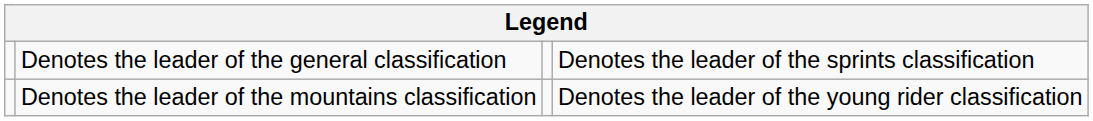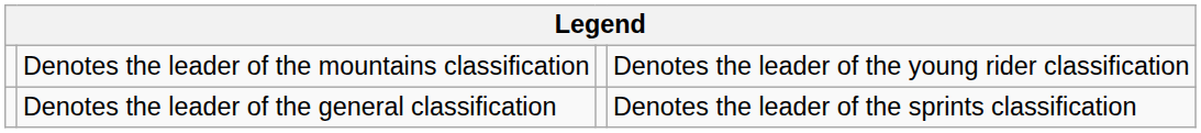rows swapped: Denotes the leader of the general classification <-> Denotes the leader of the mountains classification
